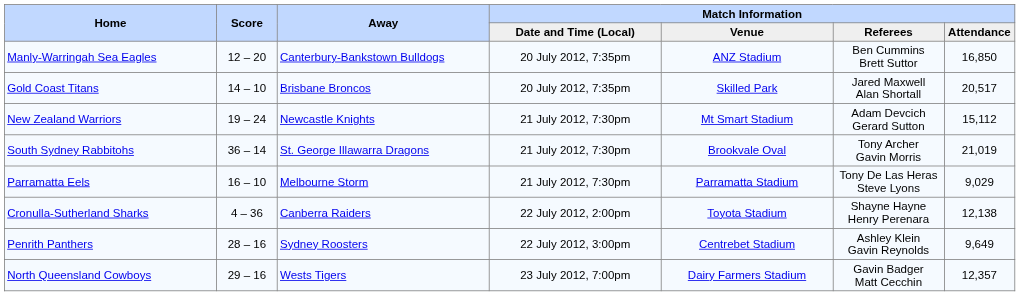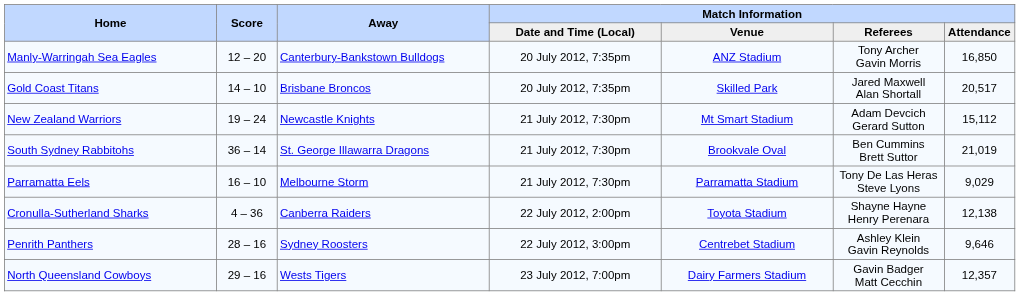Manly-Warringah Sea Eagles | Match Information / Referees: Ben Cummins Brett Suttor -> Tony Archer Gavin Morris
South Sydney Rabbitohs | Match Information / Referees: Tony Archer Gavin Morris -> Ben Cummins Brett Suttor
Penrith Panthers | Match Information / Attendance: 9,649 -> 9,646
